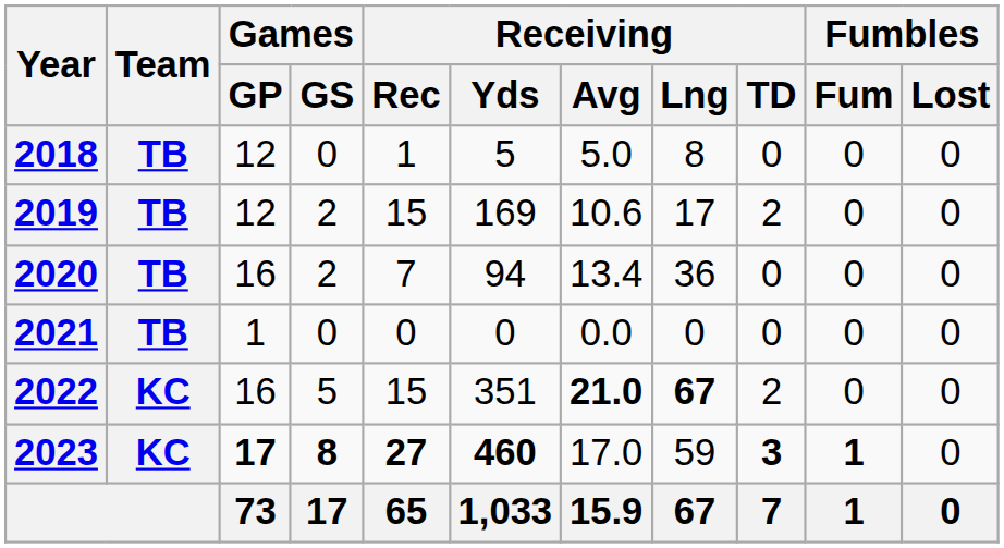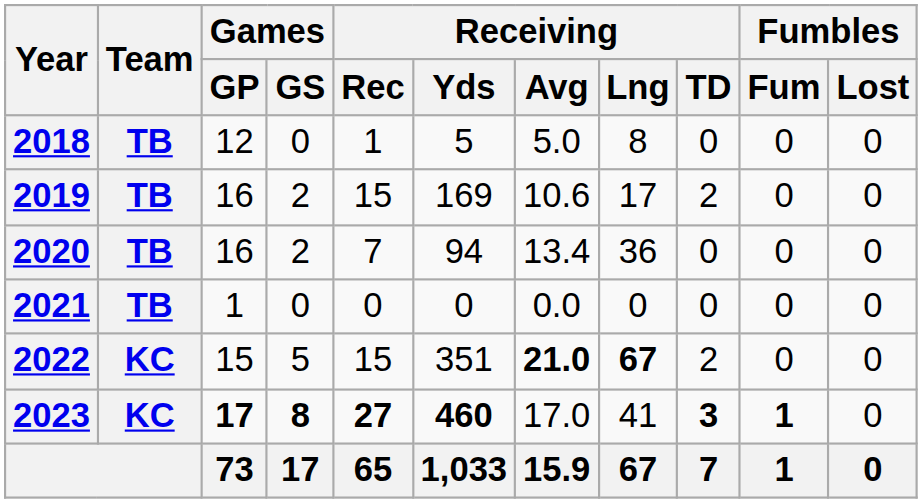2019 | Games / GP: 12 -> 16
2022 | Games / GP: 16 -> 15
2023 | Receiving / Lng: 59 -> 41
